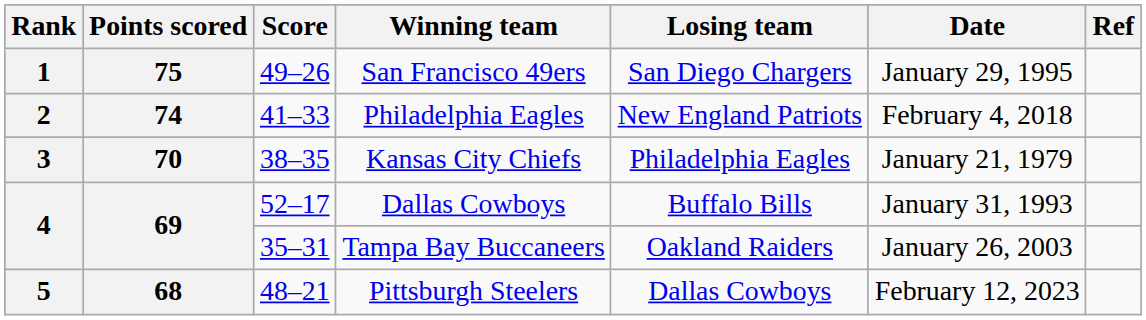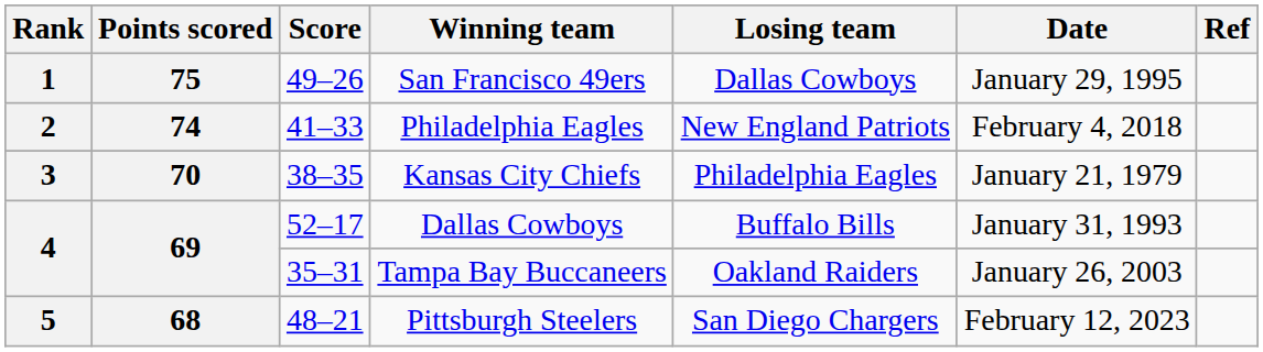San Francisco 49ers | Losing team: San Diego Chargers -> Dallas Cowboys
Pittsburgh Steelers | Losing team: Dallas Cowboys -> San Diego Chargers
